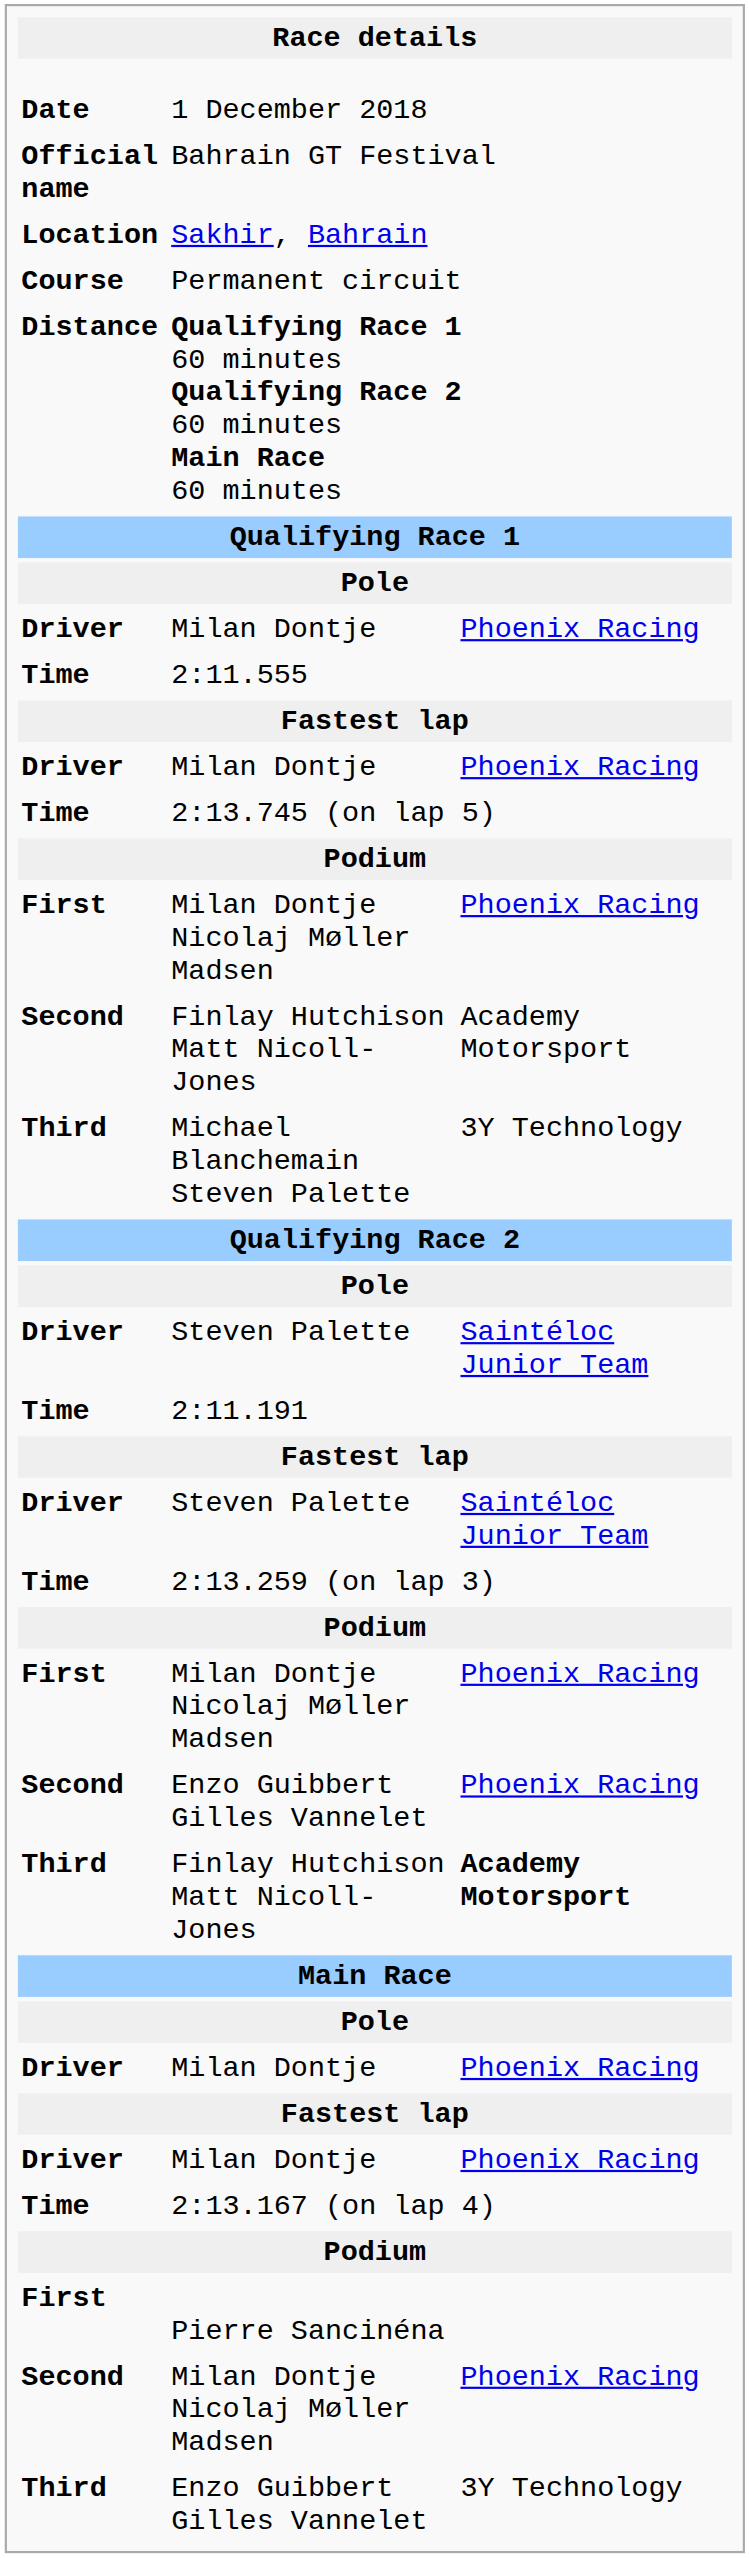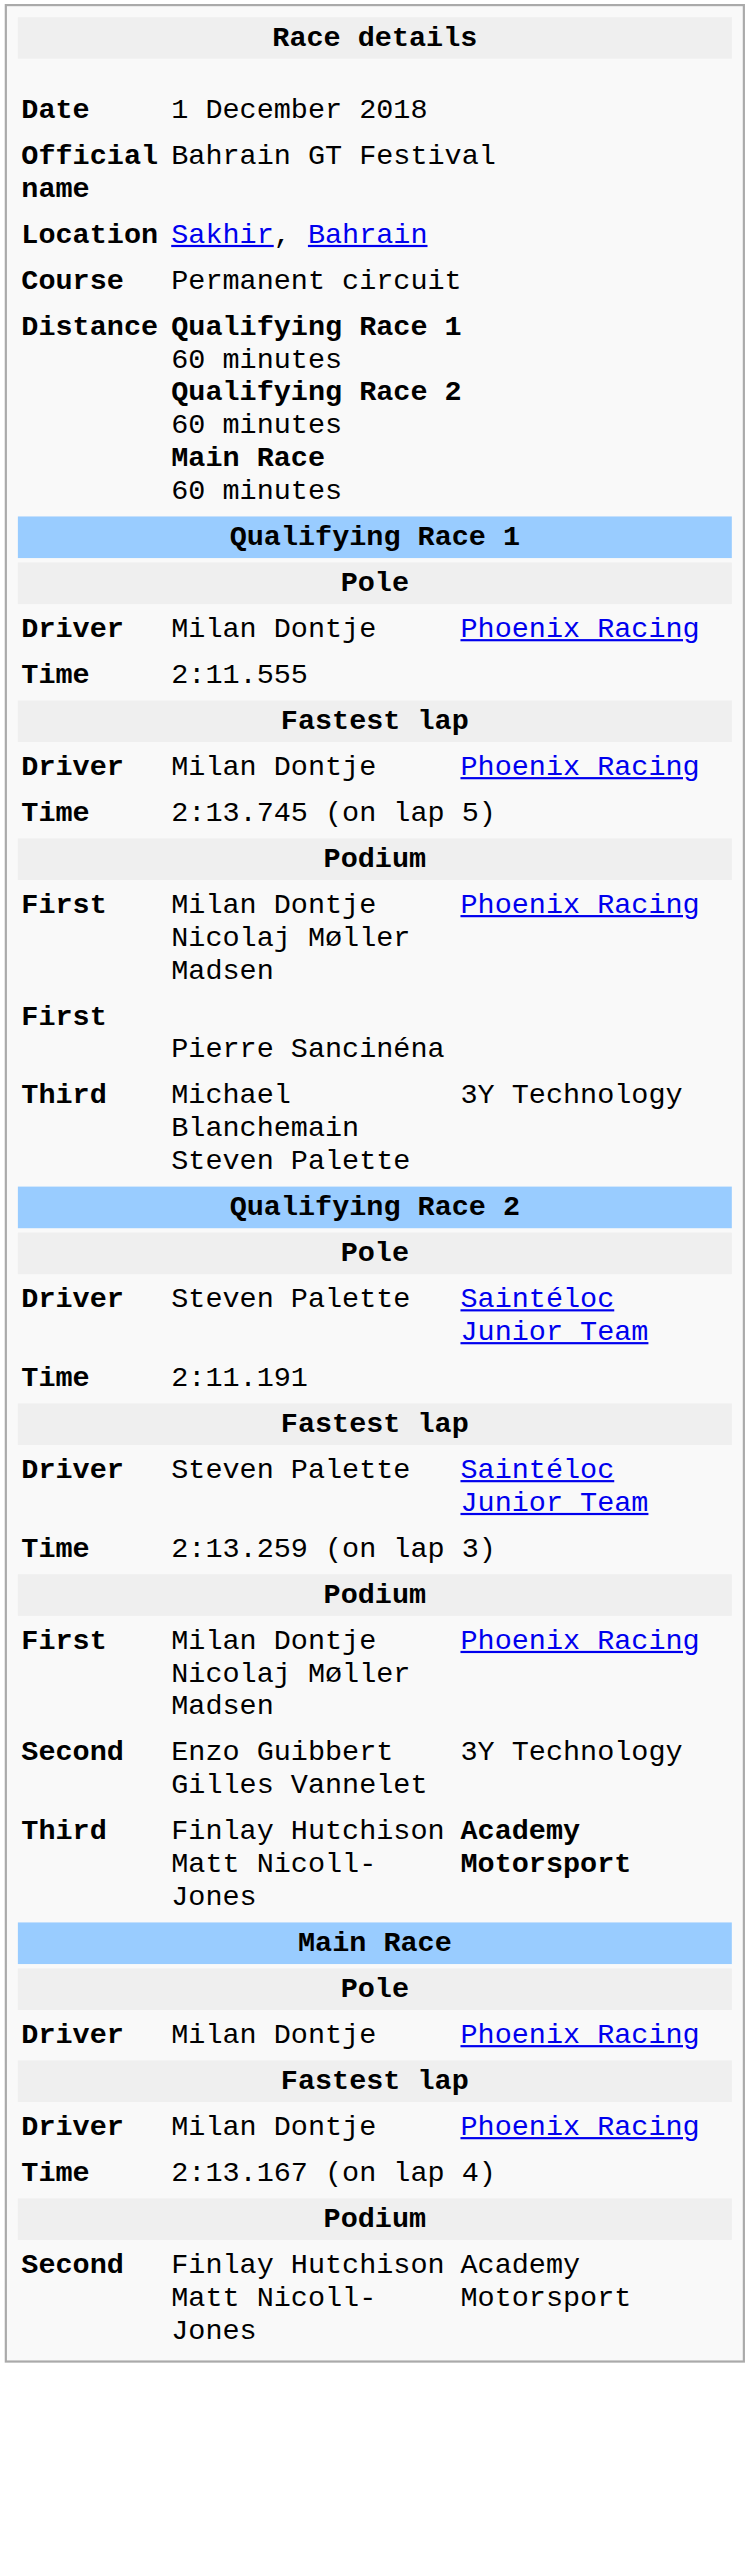rows swapped: Second / Finlay Hutchison Matt Nicoll-Jones <-> Pierre Sancinéna
Second / Enzo Guibbert Gilles Vannelet | column 3: Phoenix Racing -> 3Y Technology
- row: Second | Milan Dontje Nicolaj Møller Madsen | Phoenix Racing
- row: Third | Enzo Guibbert Gilles Vannelet | 3Y Technology
